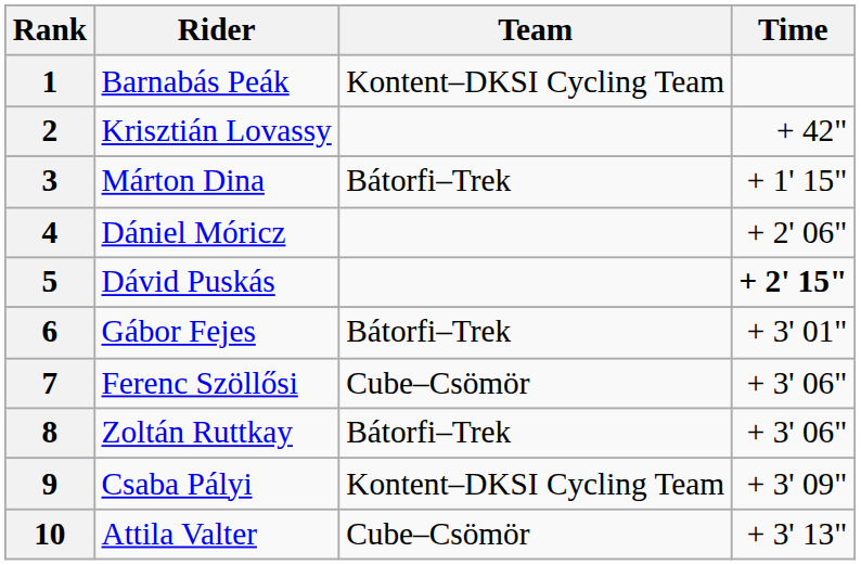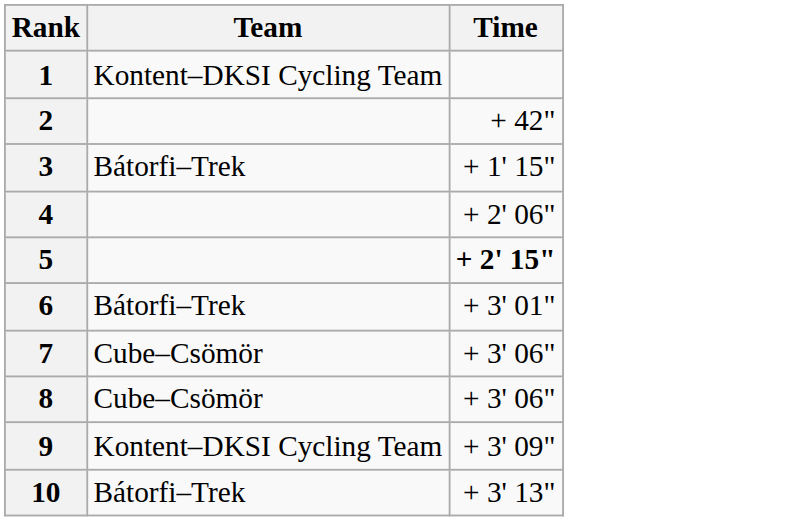- column: Rider | Barnabás Peák | Krisztián Lovassy | Márton Dina | Dániel Móricz | Dávid Puskás | Gábor Fejes | Ferenc Szöllősi | Zoltán Ruttkay | Csaba Pályi | Attila Valter
8 | Team: Bátorfi–Trek -> Cube–Csömör
10 | Team: Cube–Csömör -> Bátorfi–Trek
